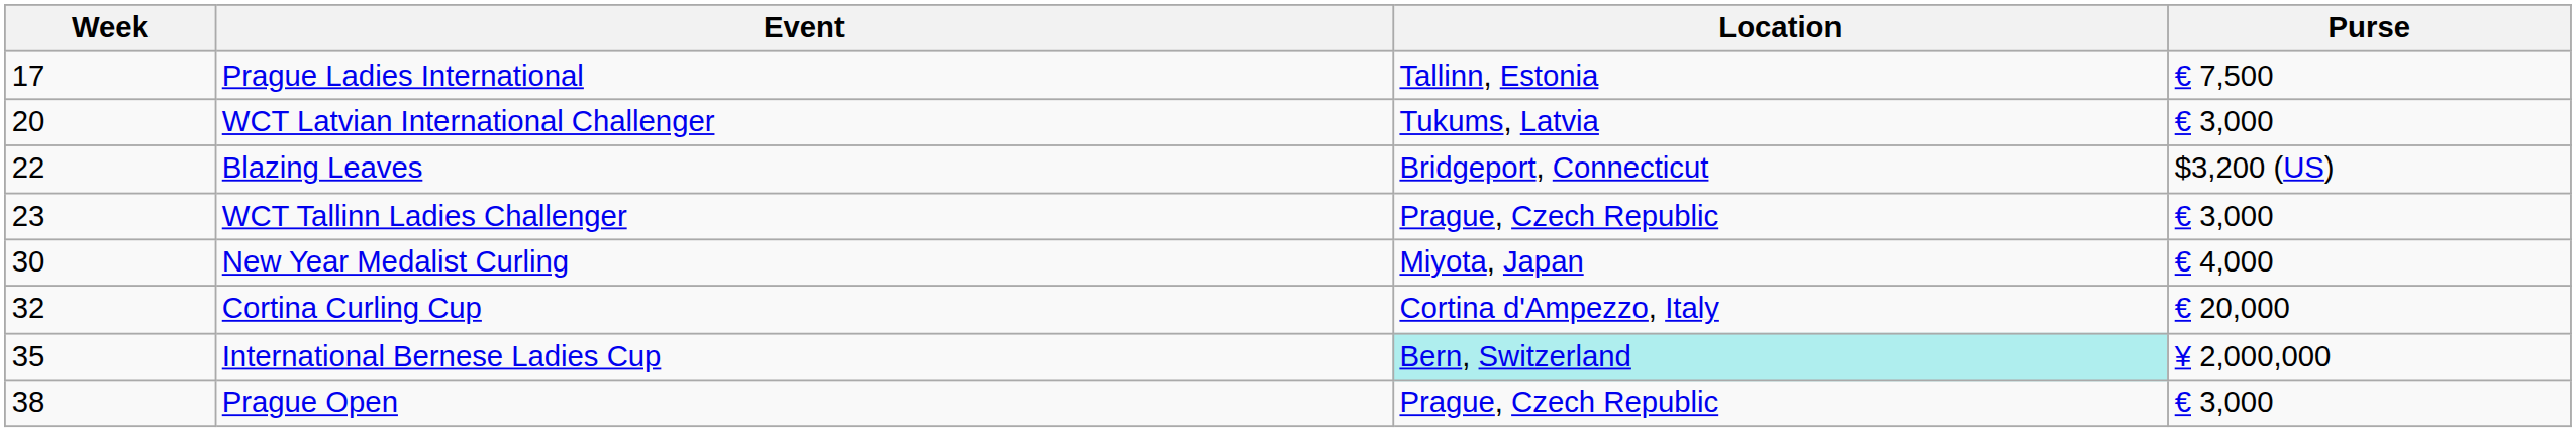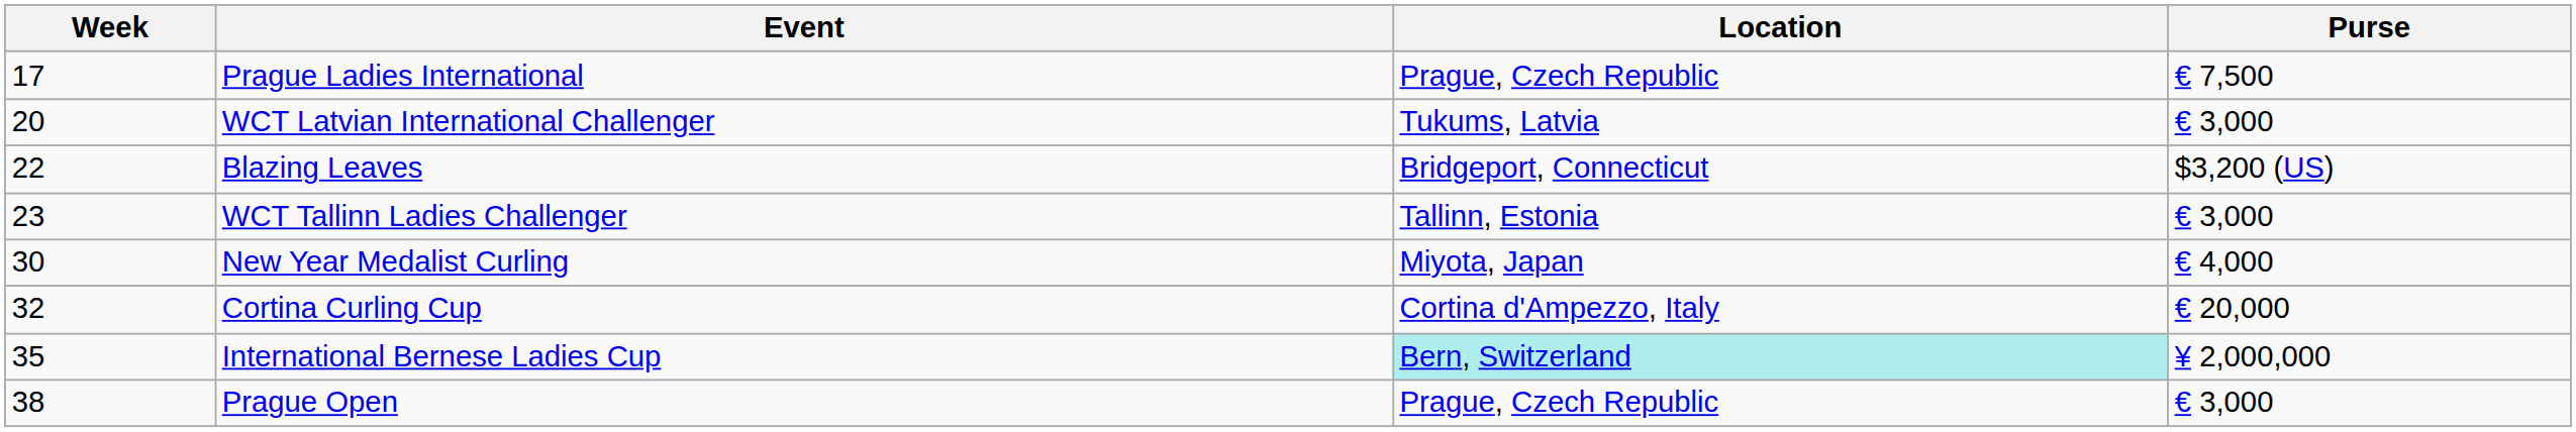Prague Ladies International | Location: Tallinn, Estonia -> Prague, Czech Republic
WCT Tallinn Ladies Challenger | Location: Prague, Czech Republic -> Tallinn, Estonia
